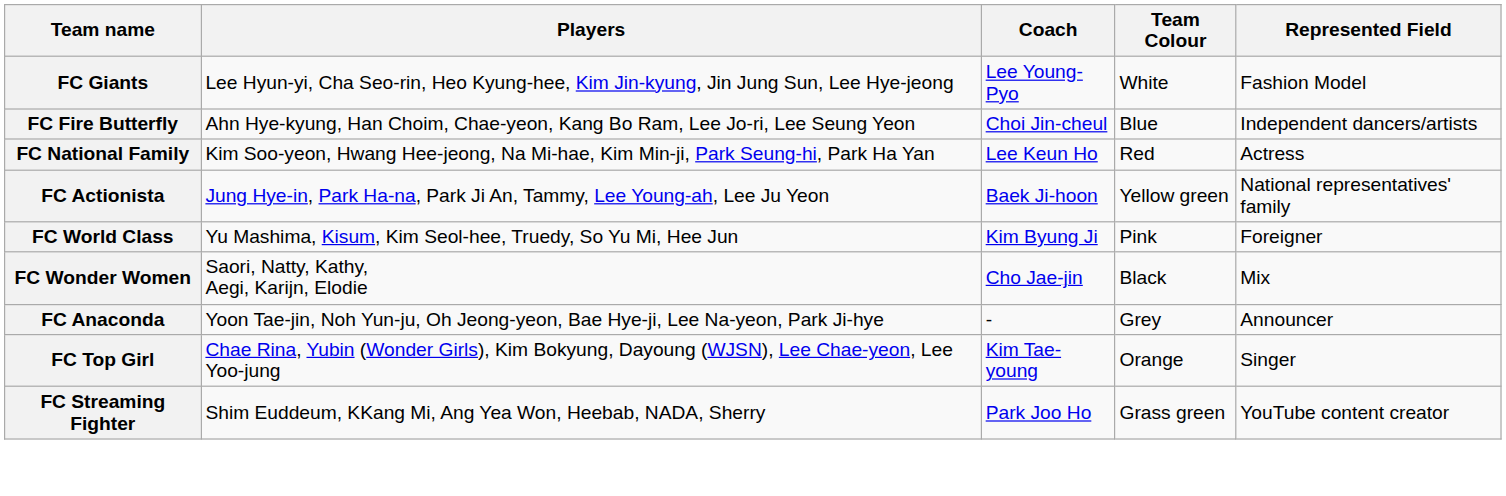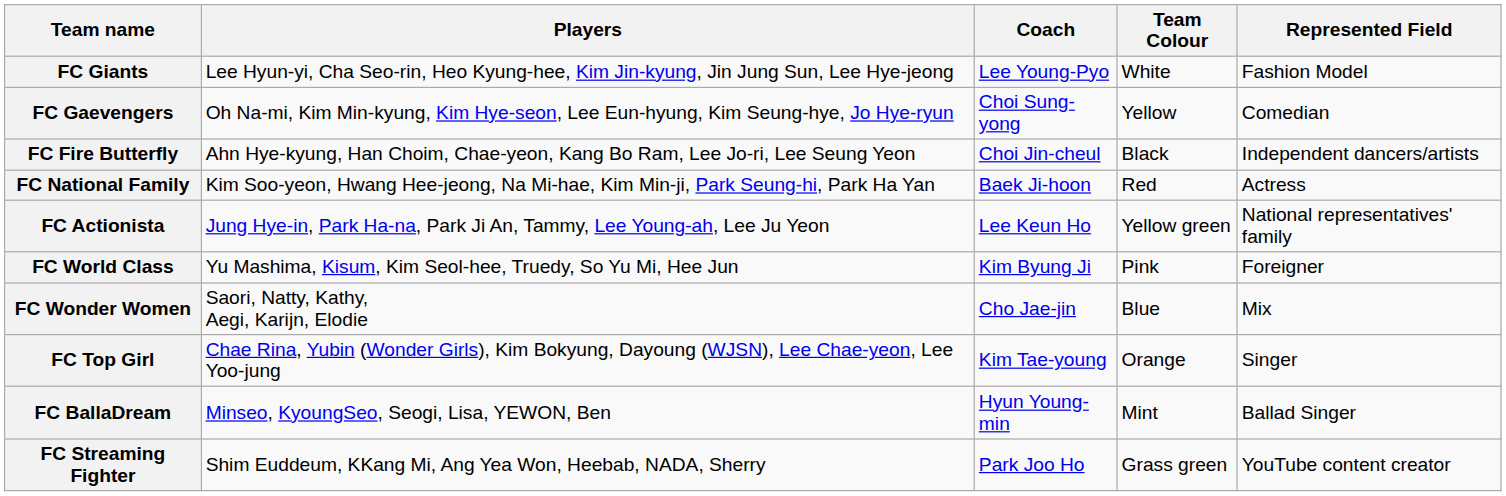+ row: FC Gaevengers | Oh Na-mi, Kim Min-kyung, Kim Hye-seon, Lee Eun-hyung, Kim Seung-hye, Jo Hye-ryun | Choi Sung-yong | Yellow | Comedian
FC Fire Butterfly | Team Colour: Blue -> Black
FC National Family | Coach: Lee Keun Ho -> Baek Ji-hoon
FC Actionista | Coach: Baek Ji-hoon -> Lee Keun Ho
FC Wonder Women | Team Colour: Black -> Blue
- row: FC Anaconda | Yoon Tae-jin, Noh Yun-ju, Oh Jeong-yeon, Bae Hye-ji, Lee Na-yeon, Park Ji-hye | - | Grey | Announcer
+ row: FC BallaDream | Minseo, KyoungSeo, Seogi, Lisa, YEWON, Ben | Hyun Young-min | Mint | Ballad Singer
